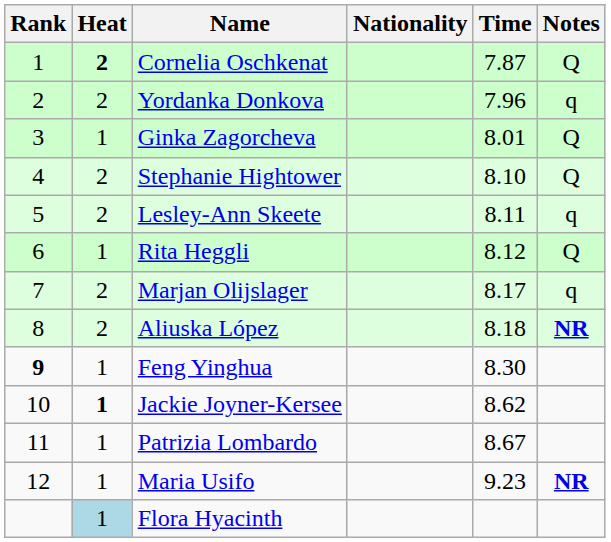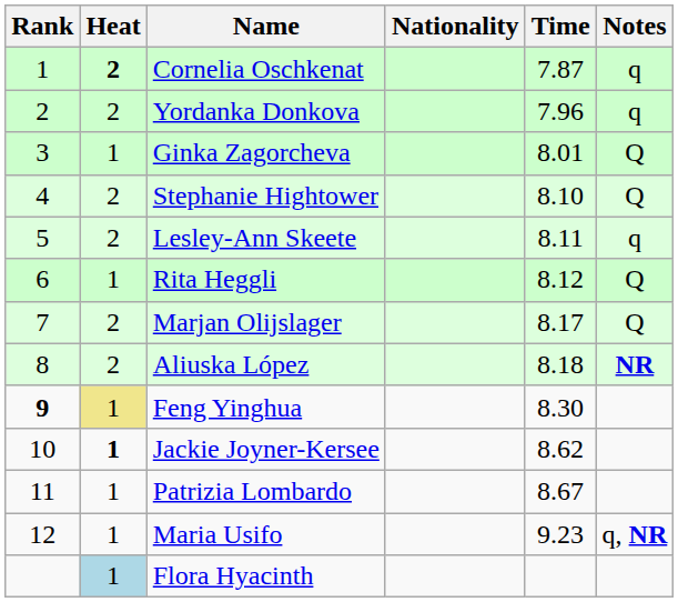Cornelia Oschkenat | Notes: Q -> q
Marjan Olijslager | Notes: q -> Q
Feng Yinghua | Heat: no background -> khaki background
Maria Usifo | Notes: NR -> q, NR
